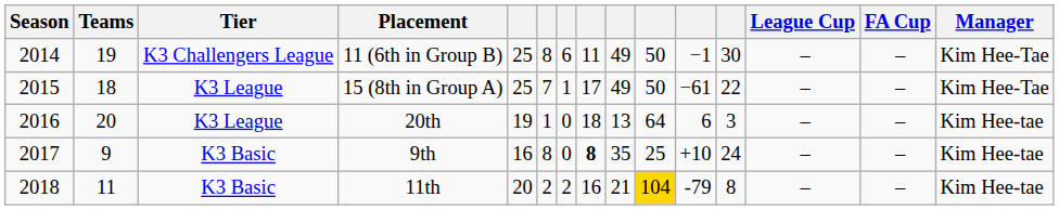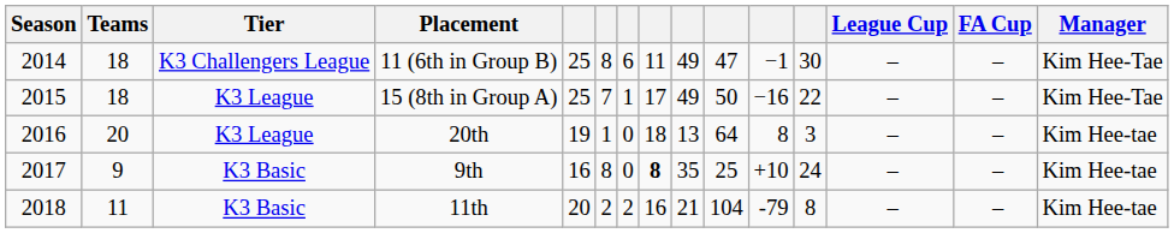11 (6th in Group B) | Teams: 19 -> 18
11 (6th in Group B) | column 10: 50 -> 47
15 (8th in Group A) | column 11: −61 -> −16
20th | column 11: 6 -> 8
11th | column 10: gold background -> no background
